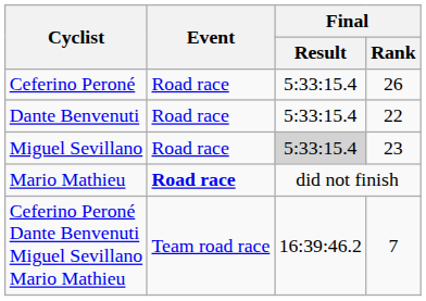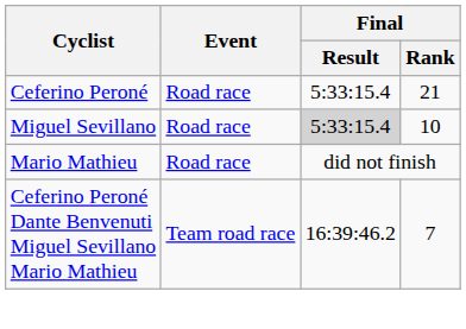Ceferino Peroné | Final / Rank: 26 -> 21
- row: Dante Benvenuti | Road race | 5:33:15.4 | 22
Miguel Sevillano | Final / Rank: 23 -> 10
Mario Mathieu | Event: bold -> normal
